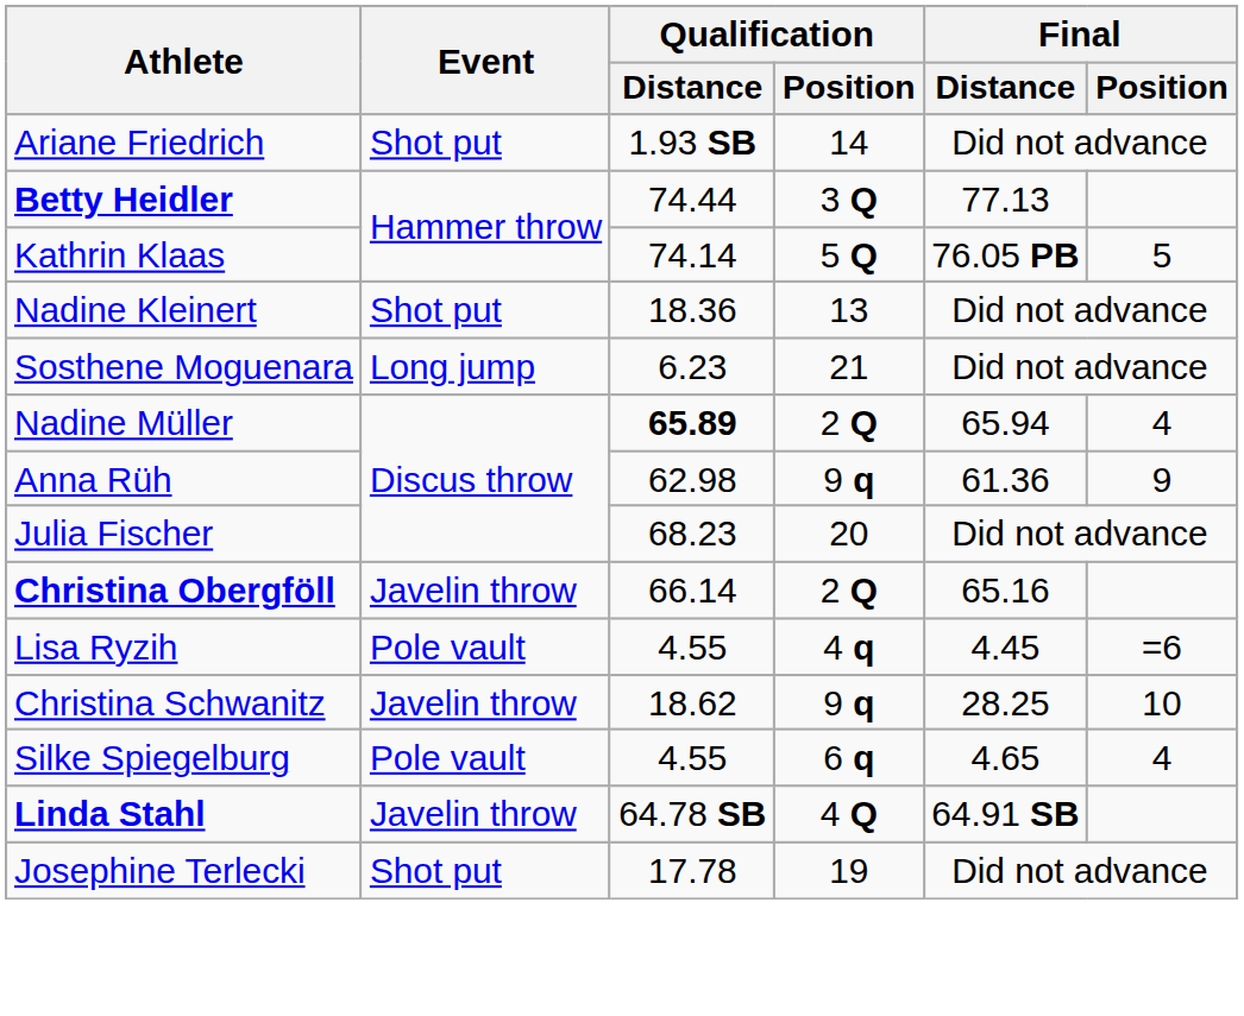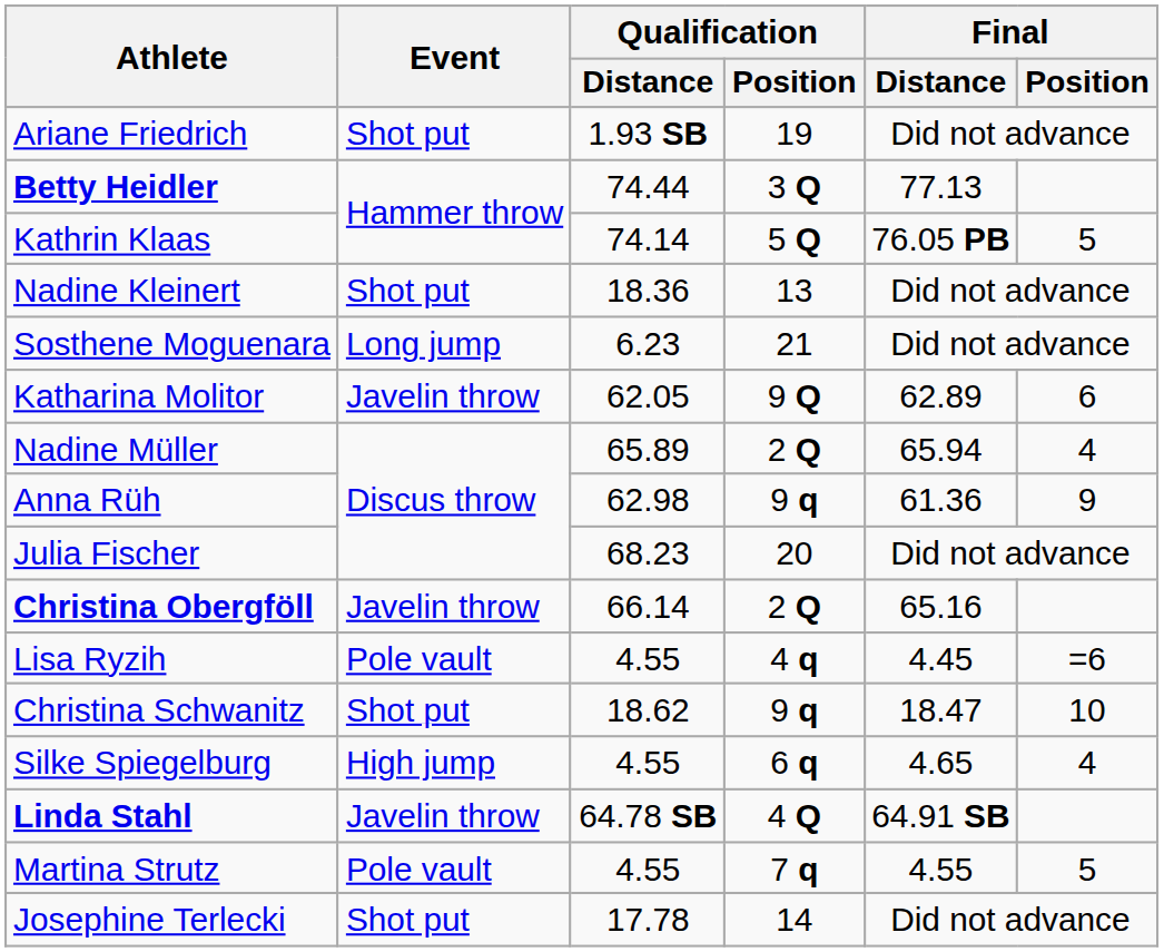Ariane Friedrich | Qualification / Position: 14 -> 19
+ row: Katharina Molitor | Javelin throw | 62.05 | 9 Q | 62.89 | 6
Nadine Müller | Qualification / Distance: bold -> normal
Christina Schwanitz | Event: Javelin throw -> Shot put
Christina Schwanitz | Final / Distance: 28.25 -> 18.47
Silke Spiegelburg | Event: Pole vault -> High jump
+ row: Martina Strutz | Pole vault | 4.55 | 7 q | 4.55 | 5
Josephine Terlecki | Qualification / Position: 19 -> 14
